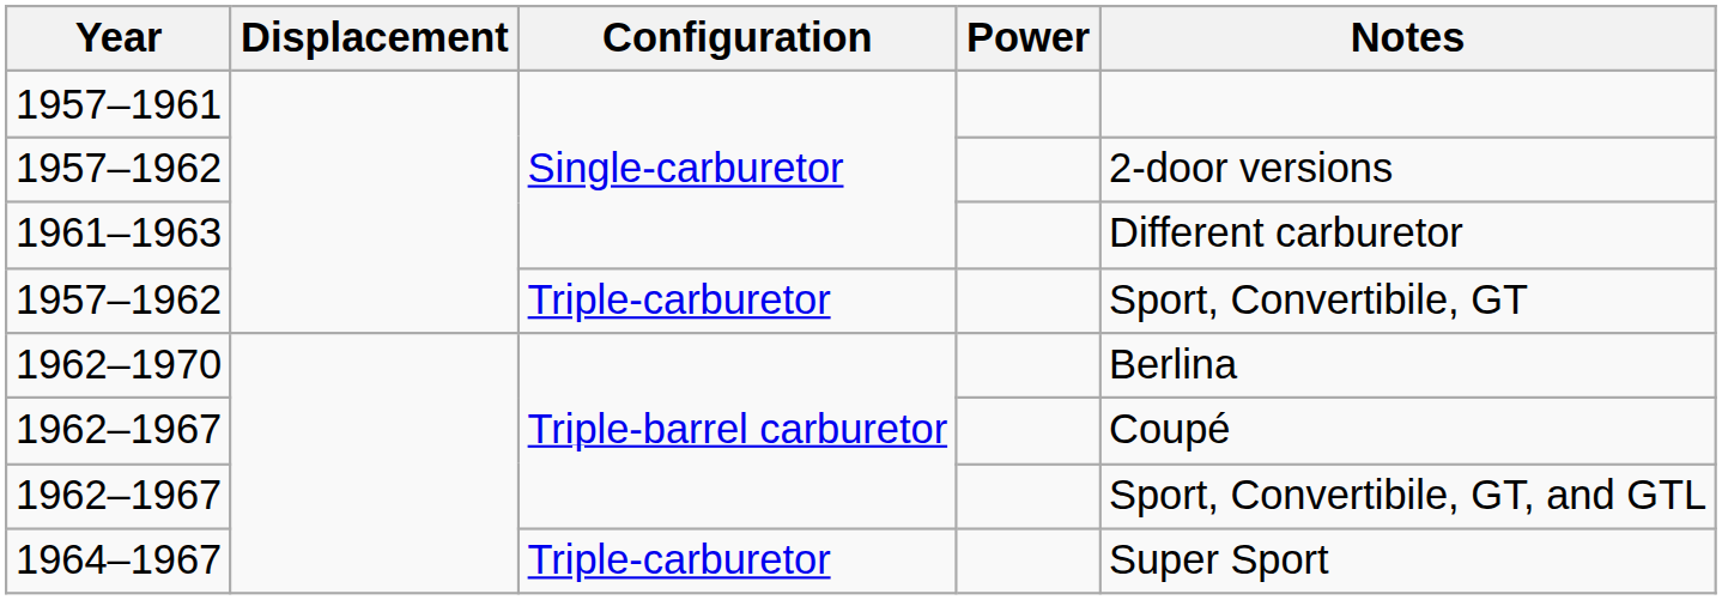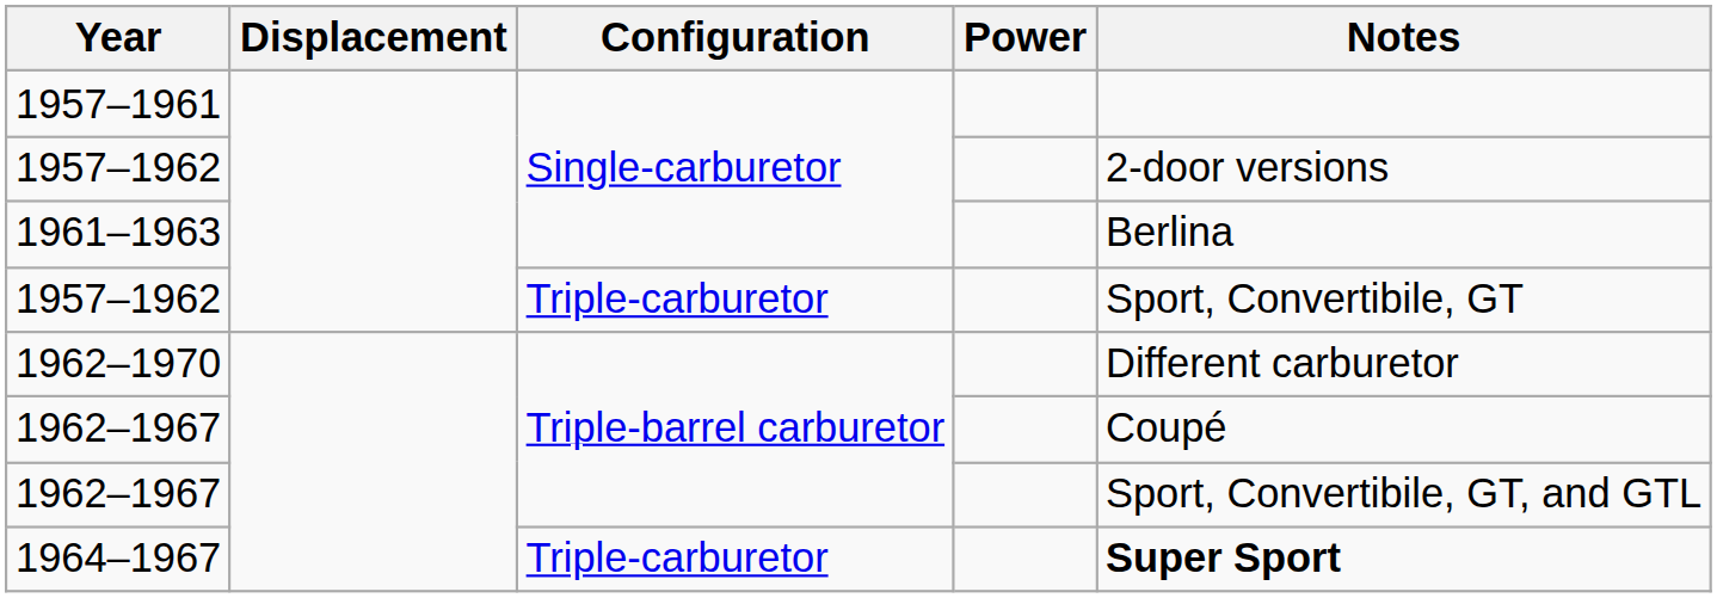1961–1963 | Notes: Different carburetor -> Berlina
1962–1970 | Notes: Berlina -> Different carburetor
1964–1967 | Notes: normal -> bold
